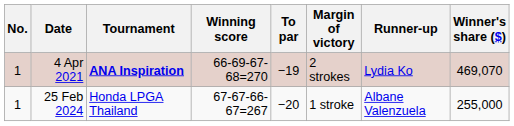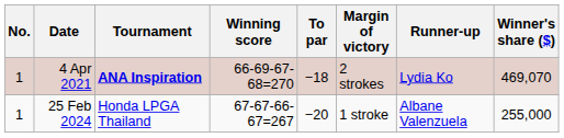4 Apr 2021 | To par: −19 -> −18
